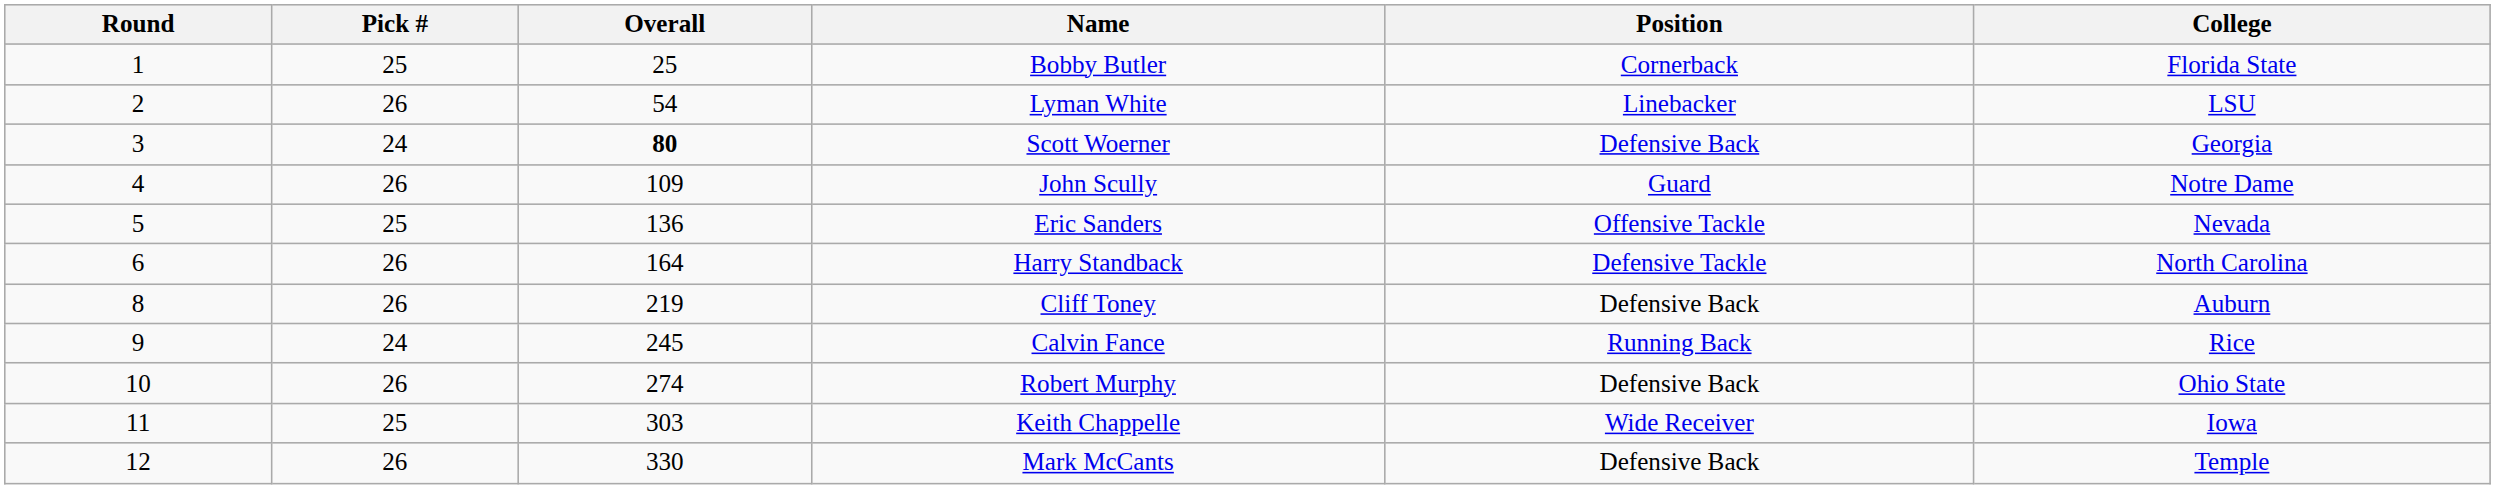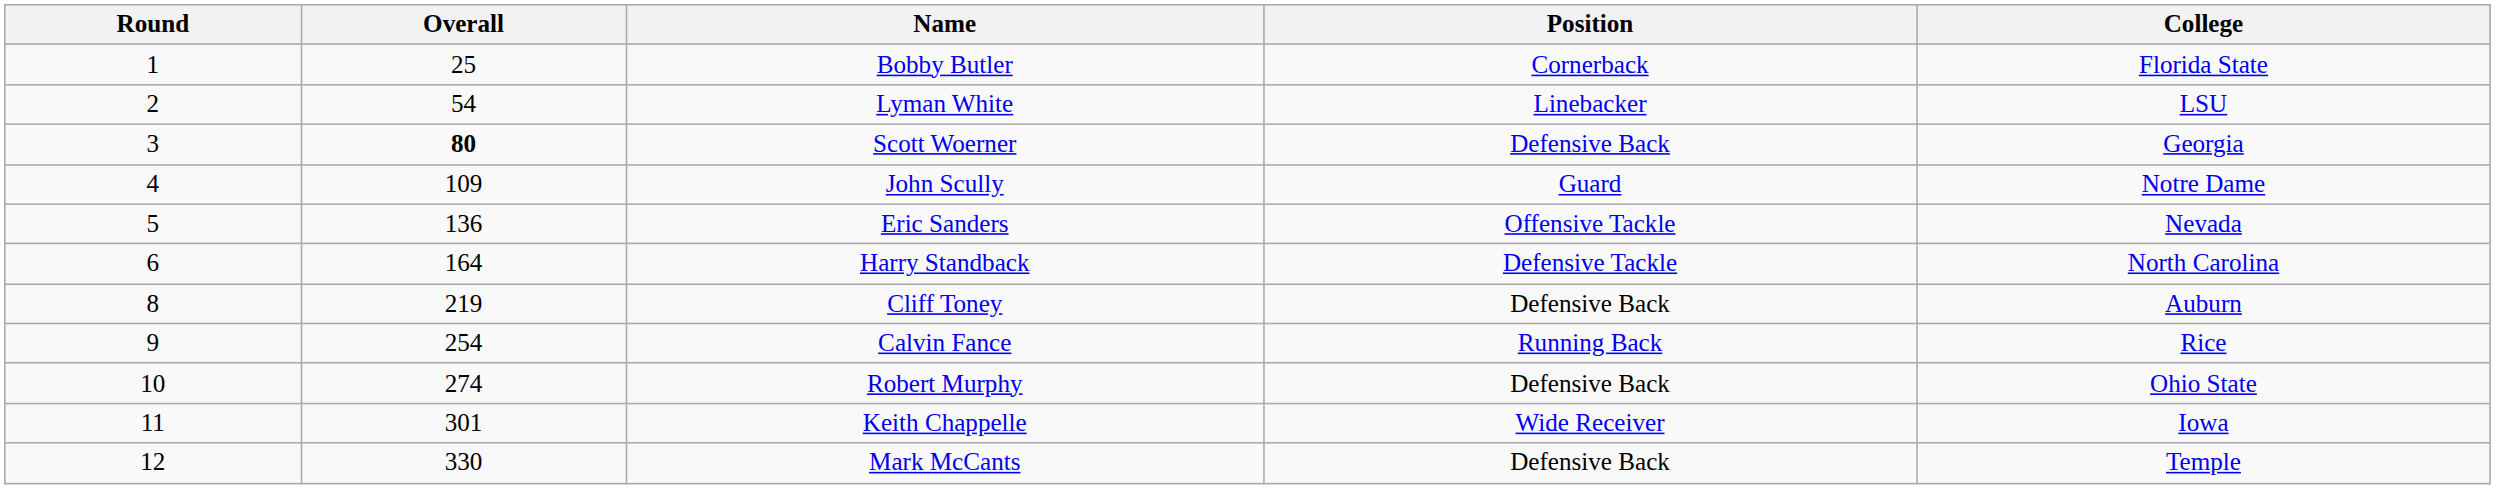- column: Pick # | 25 | 26 | 24 | 26 | 25 | 26 | 26 | 24 | 26 | 25 | 26
Calvin Fance | Overall: 245 -> 254
Keith Chappelle | Overall: 303 -> 301
